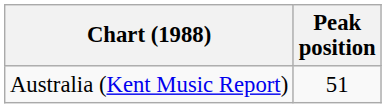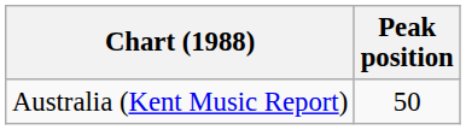Australia (Kent Music Report) | Peak position: 51 -> 50
